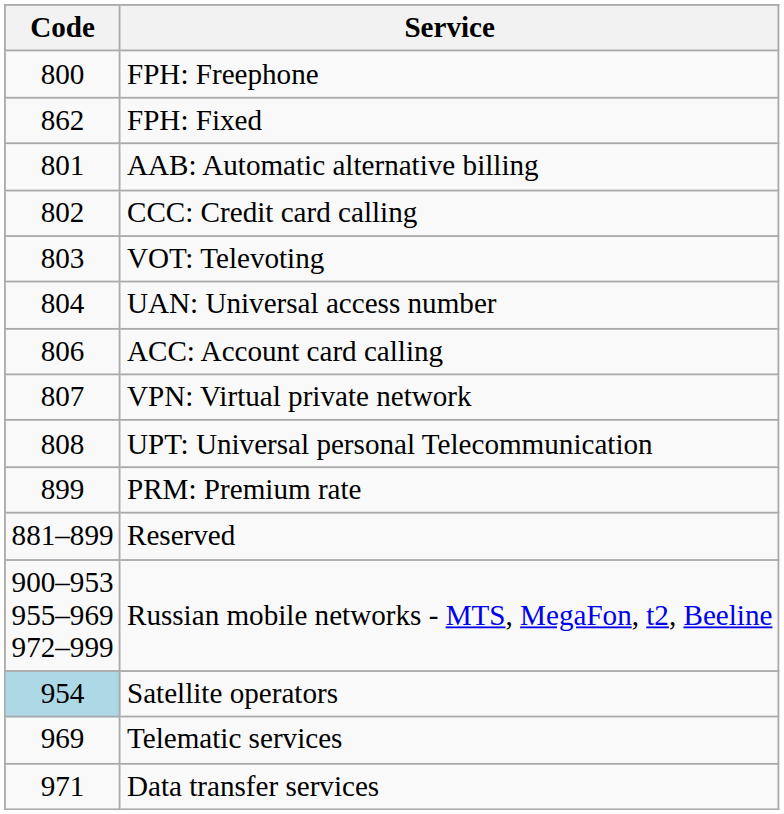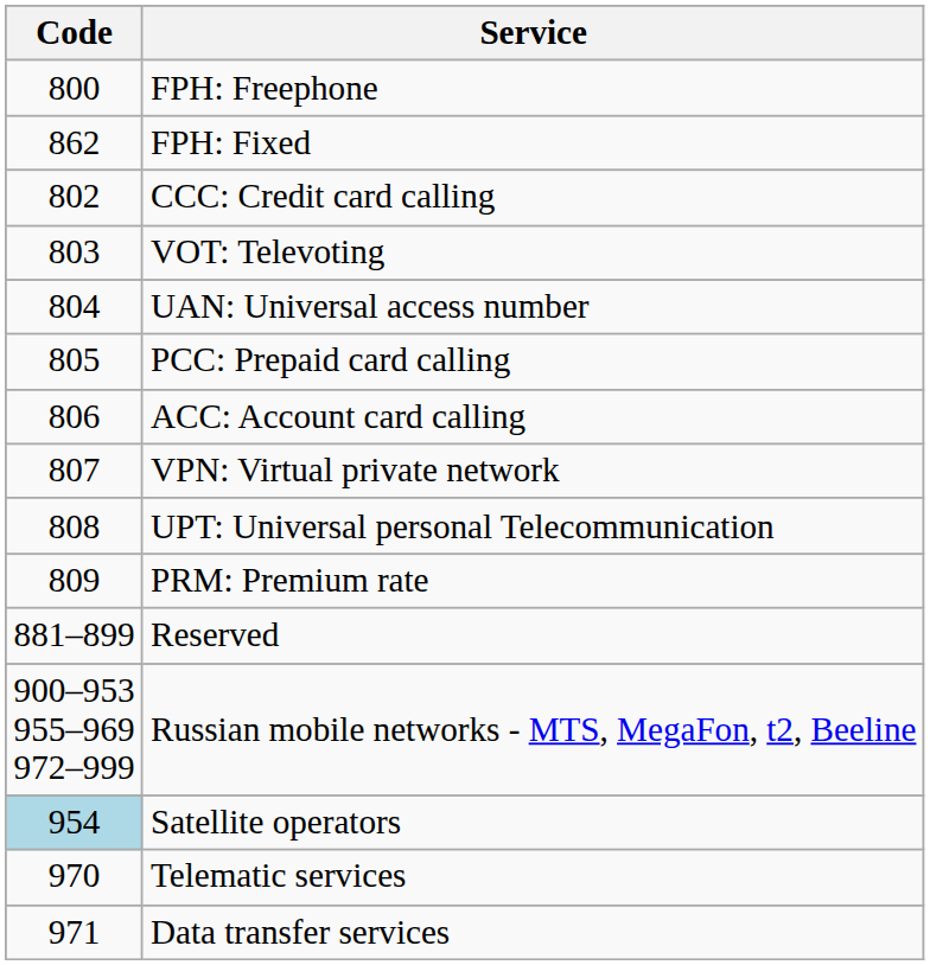- row: 801 | AAB: Automatic alternative billing
+ row: 805 | PCC: Prepaid card calling
PRM: Premium rate | Code: 899 -> 809
Telematic services | Code: 969 -> 970
